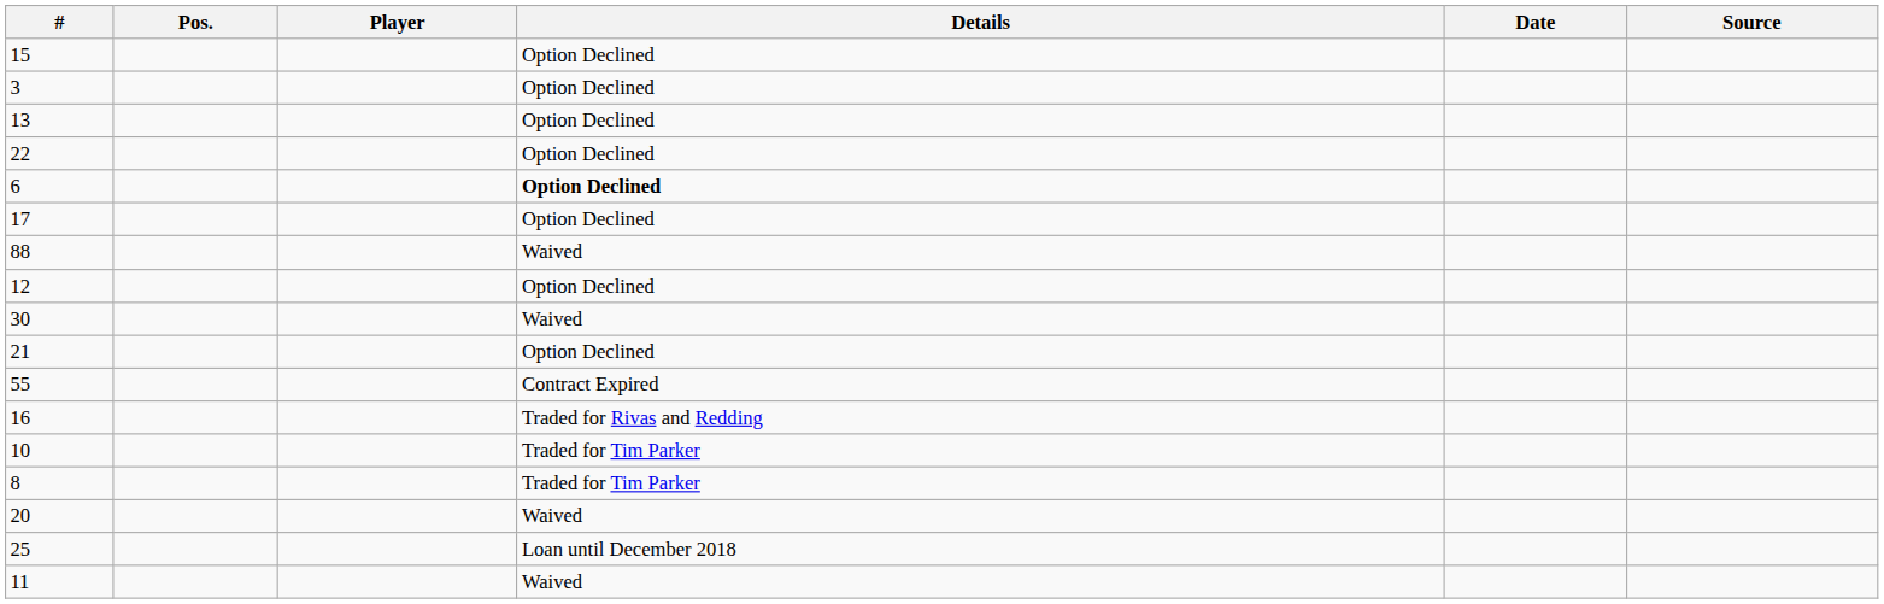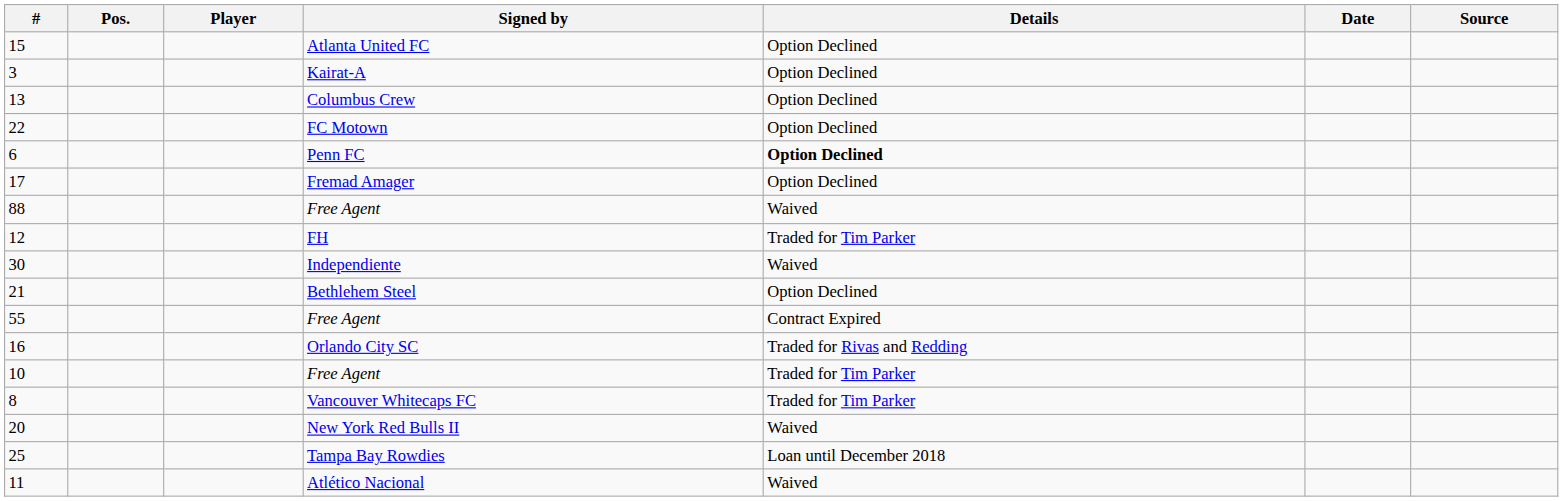+ column: Signed by | Atlanta United FC | Kairat-A | Columbus Crew | FC Motown | Penn FC | Fremad Amager | Free Agent | FH | Independiente | Bethlehem Steel | Free Agent | Orlando City SC | Free Agent | Vancouver Whitecaps FC | New York Red Bulls II | Tampa Bay Rowdies | Atlético Nacional
12 | Details: Option Declined -> Traded for Tim Parker
